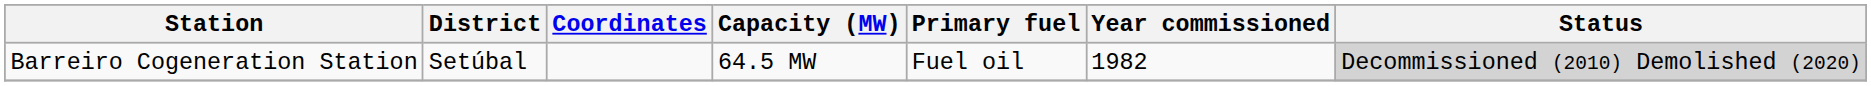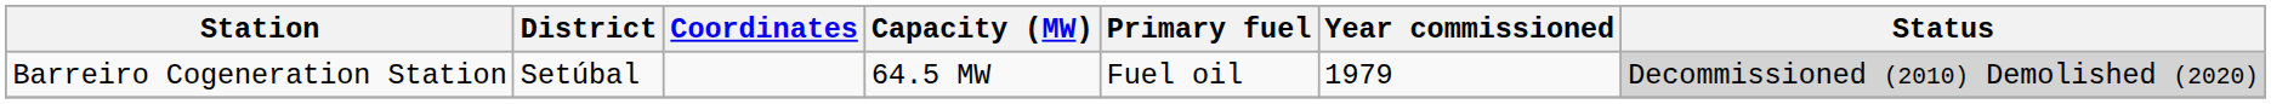Barreiro Cogeneration Station | Year commissioned: 1982 -> 1979
